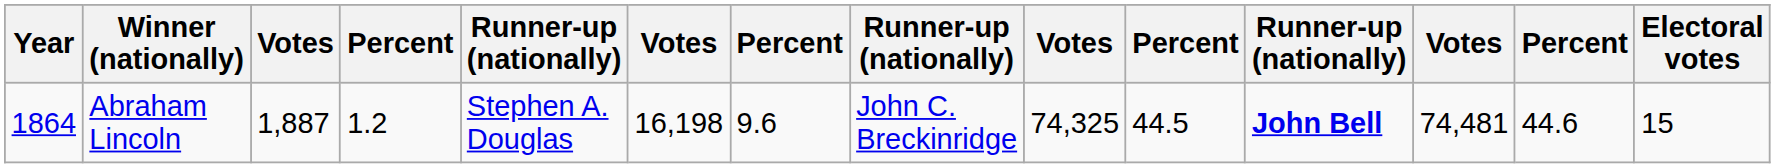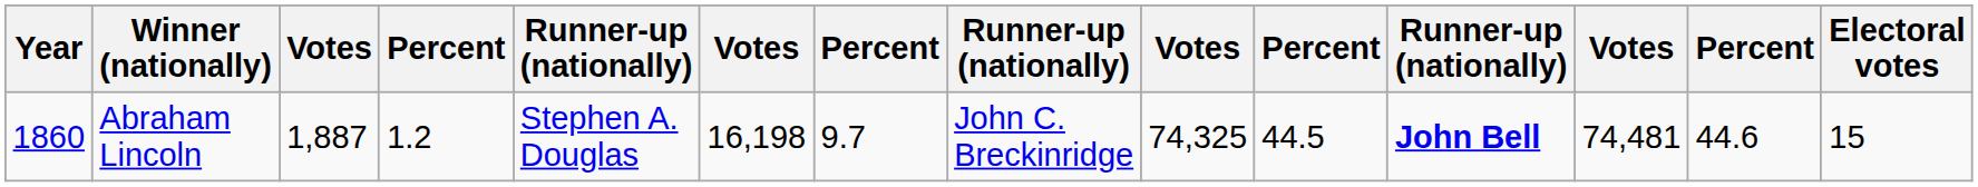Abraham Lincoln | Year: 1864 -> 1860
Abraham Lincoln | column 7: 9.6 -> 9.7
